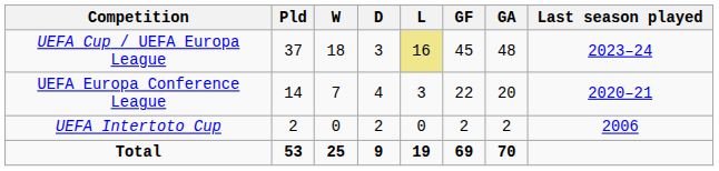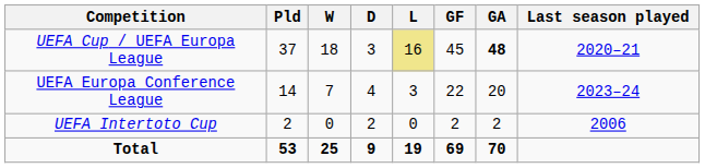UEFA Cup / UEFA Europa League | GA: normal -> bold
UEFA Cup / UEFA Europa League | Last season played: 2023–24 -> 2020–21
UEFA Europa Conference League | Last season played: 2020–21 -> 2023–24
